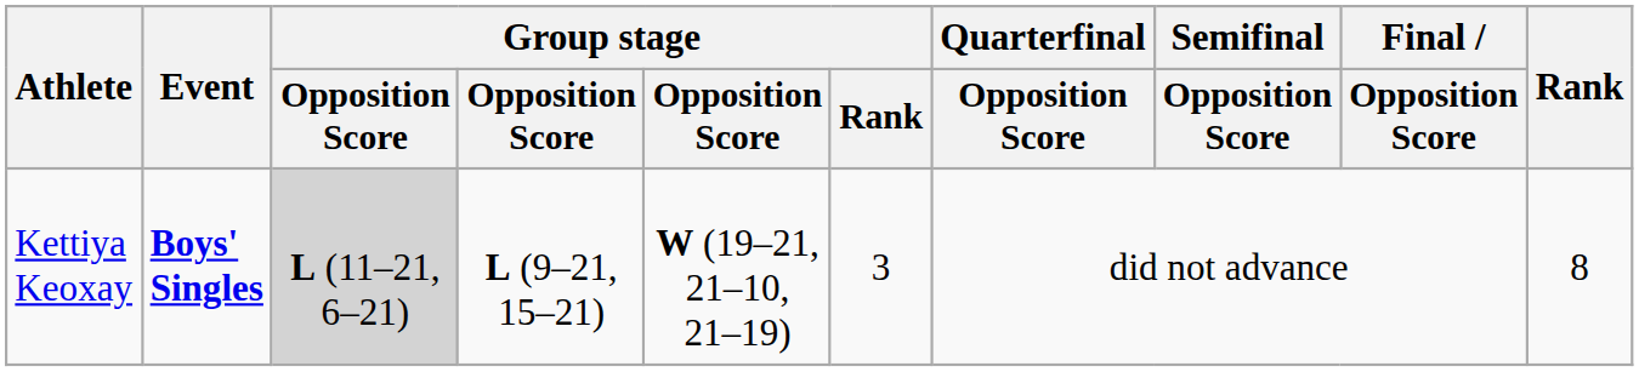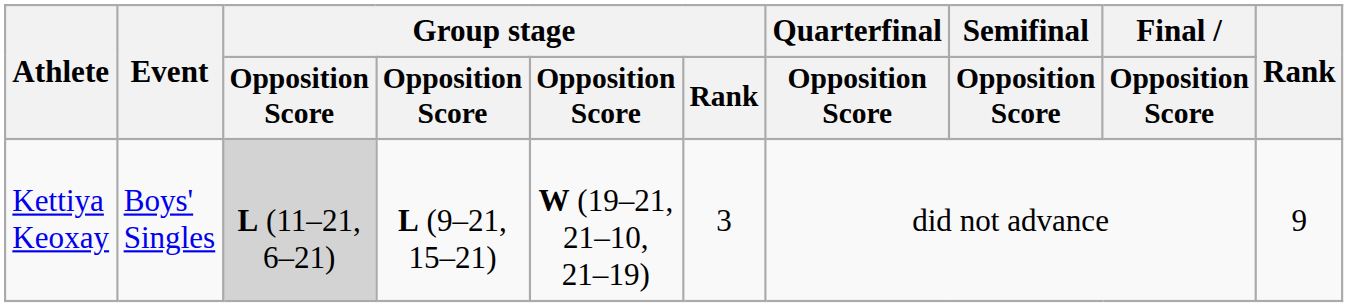Kettiya Keoxay | Event: bold -> normal
Kettiya Keoxay | Rank: 8 -> 9
